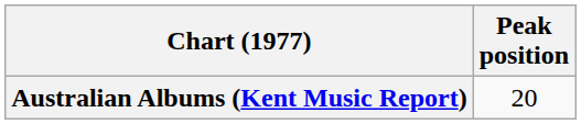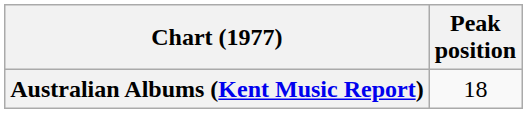Australian Albums (Kent Music Report) | Peak position: 20 -> 18
